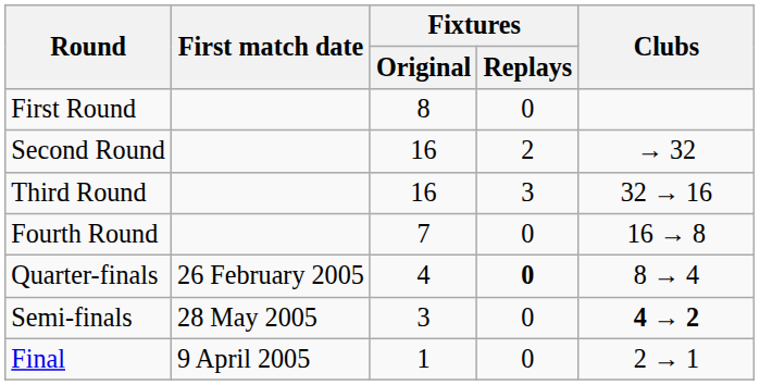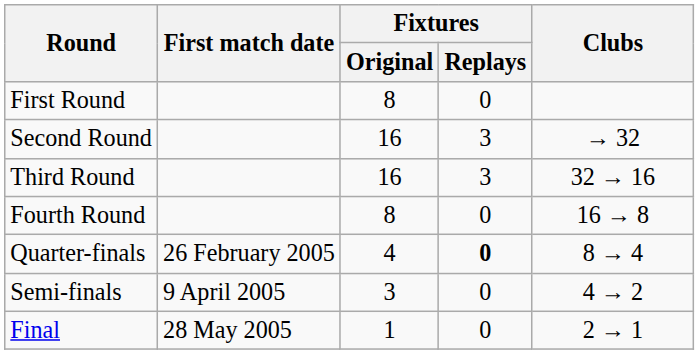Second Round | Fixtures / Replays: 2 -> 3
Fourth Round | Fixtures / Original: 7 -> 8
Semi-finals | First match date: 28 May 2005 -> 9 April 2005
Semi-finals | Clubs: bold -> normal
Final | First match date: 9 April 2005 -> 28 May 2005
